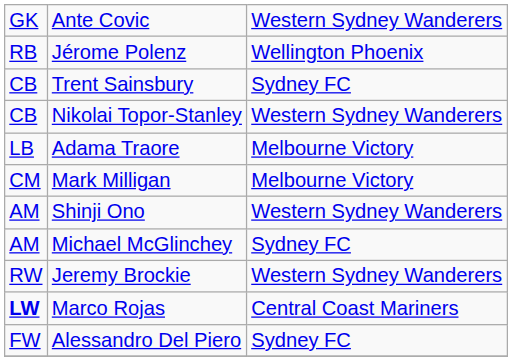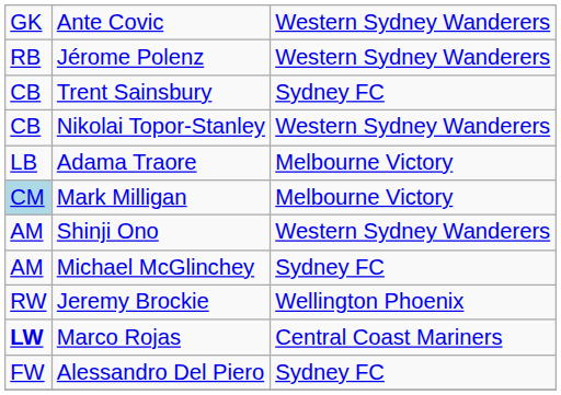Jérome Polenz | column 3: Wellington Phoenix -> Western Sydney Wanderers
Mark Milligan | column 1: no background -> lightblue background
Jeremy Brockie | column 3: Western Sydney Wanderers -> Wellington Phoenix
